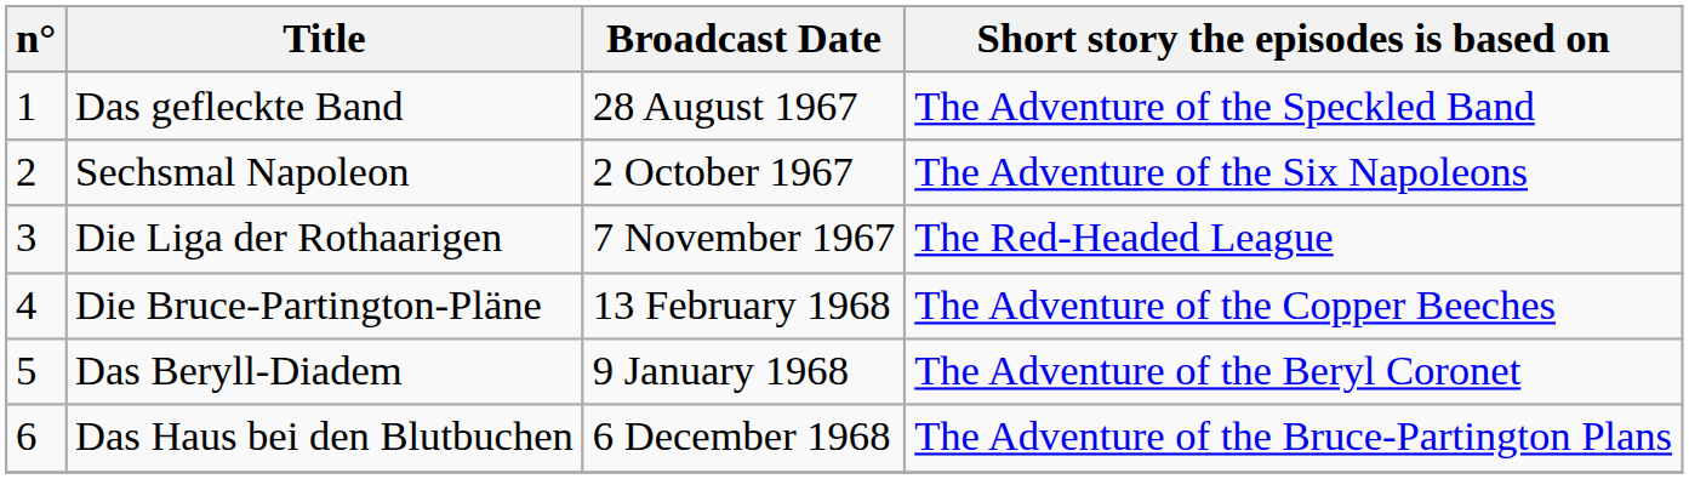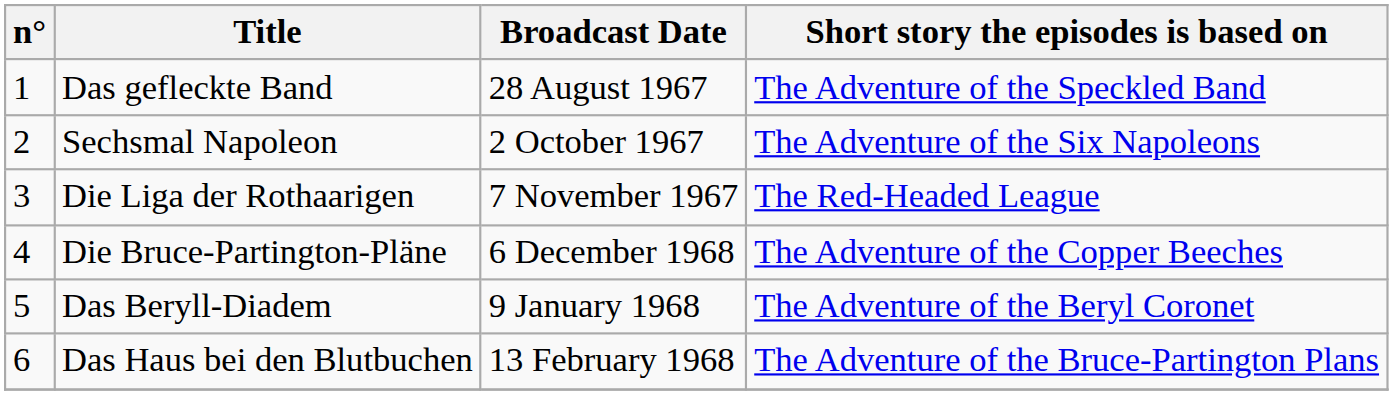Die Bruce-Partington-Pläne | Broadcast Date: 13 February 1968 -> 6 December 1968
Das Haus bei den Blutbuchen | Broadcast Date: 6 December 1968 -> 13 February 1968
